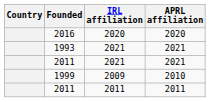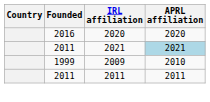- row: 1993 | 2021 | 2021
2011 / 2021 | APRL affiliation: no background -> lightblue background
